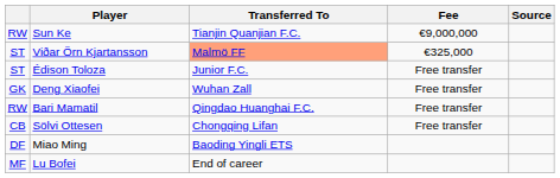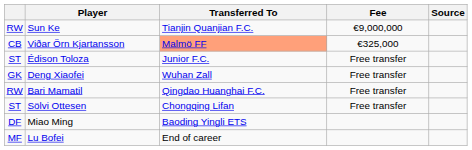Viðar Örn Kjartansson | column 1: ST -> CB
Sölvi Ottesen | column 1: CB -> ST
